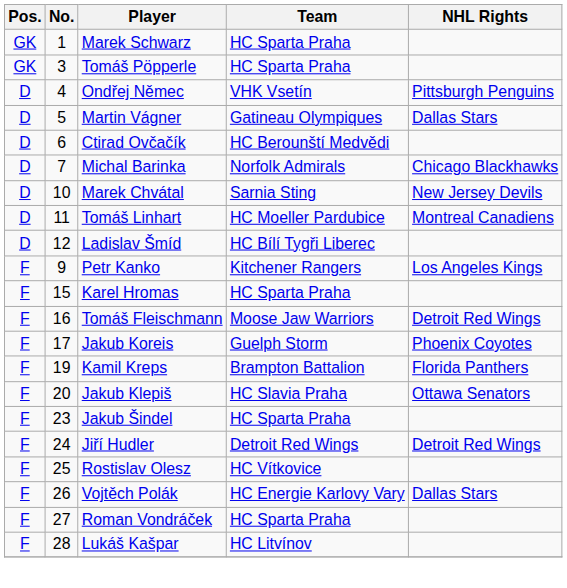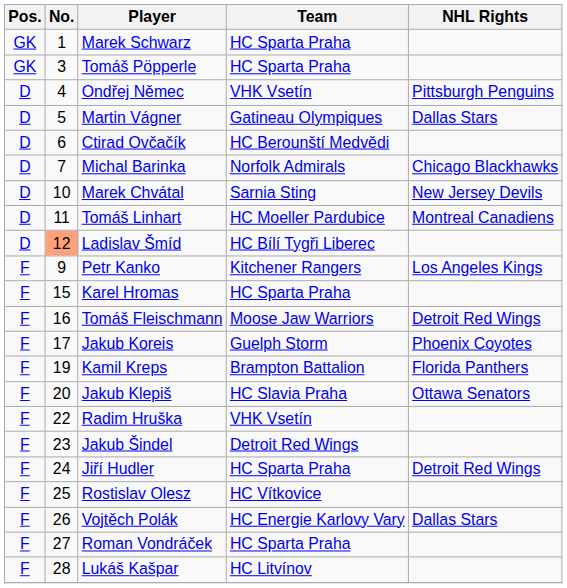Ladislav Šmíd | No.: no background -> lightsalmon background
+ row: F | 22 | Radim Hruška | VHK Vsetín
Jakub Šindel | Team: HC Sparta Praha -> Detroit Red Wings
Jiří Hudler | Team: Detroit Red Wings -> HC Sparta Praha
